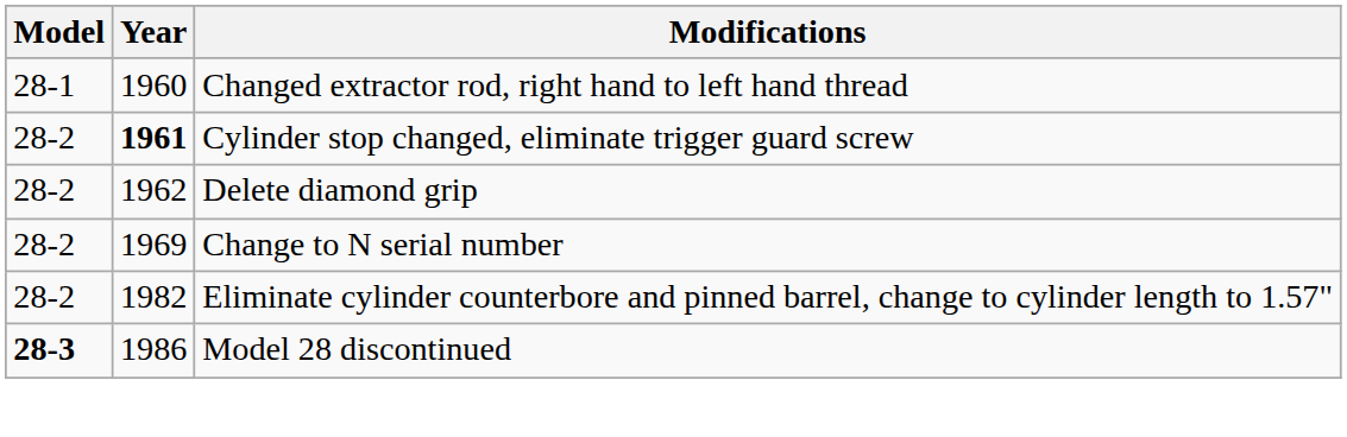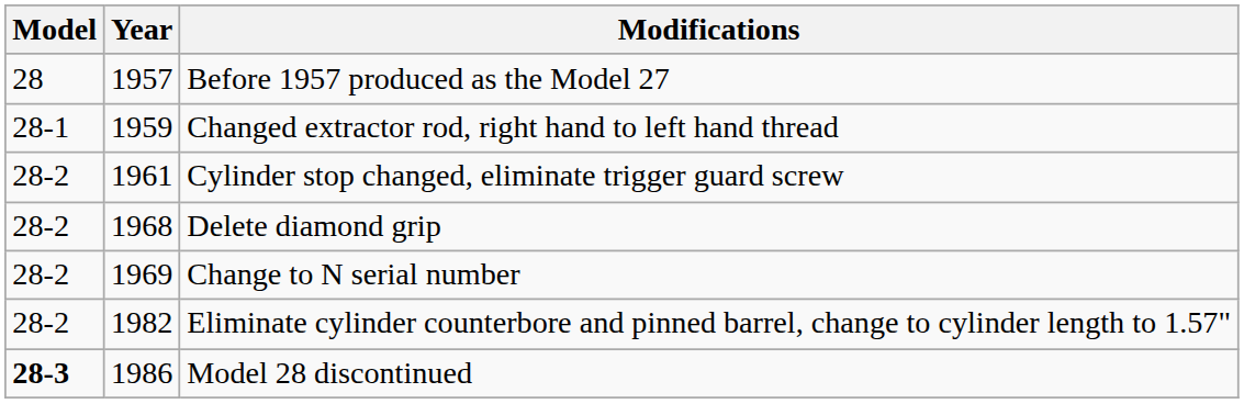+ row: 28 | 1957 | Before 1957 produced as the Model 27
Changed extractor rod, right hand to left hand thread | Year: 1960 -> 1959
Cylinder stop changed, eliminate trigger guard screw | Year: bold -> normal
Delete diamond grip | Year: 1962 -> 1968
